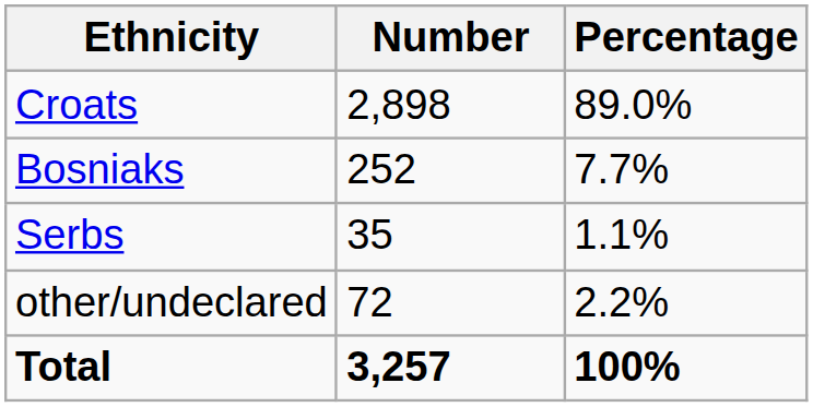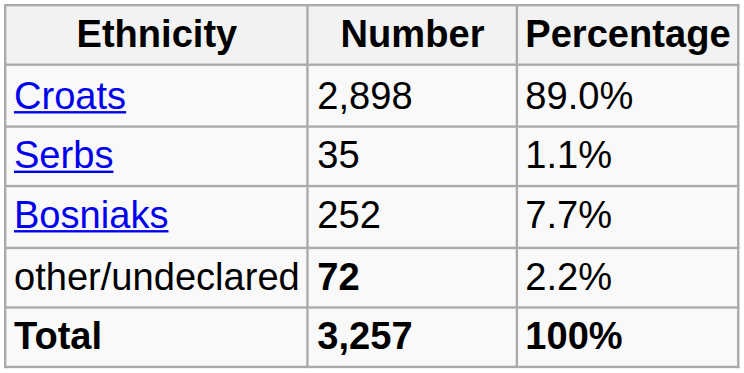rows swapped: Bosniaks <-> Serbs
other/undeclared | Number: normal -> bold
